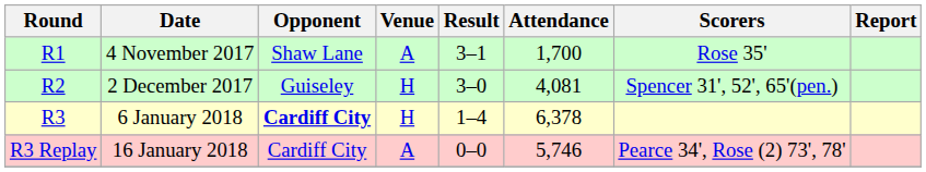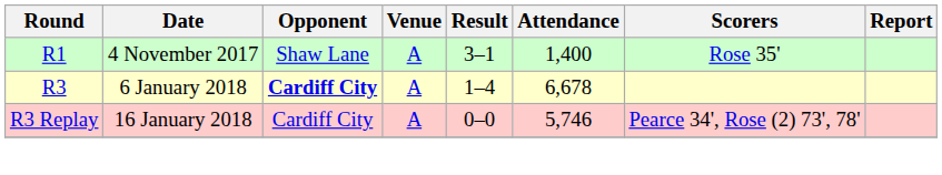4 November 2017 | Attendance: 1,700 -> 1,400
- row: R2 | 2 December 2017 | Guiseley | H | 3–0 | 4,081 | Spencer 31', 52', 65'(pen.)
6 January 2018 | Venue: H -> A
6 January 2018 | Attendance: 6,378 -> 6,678
